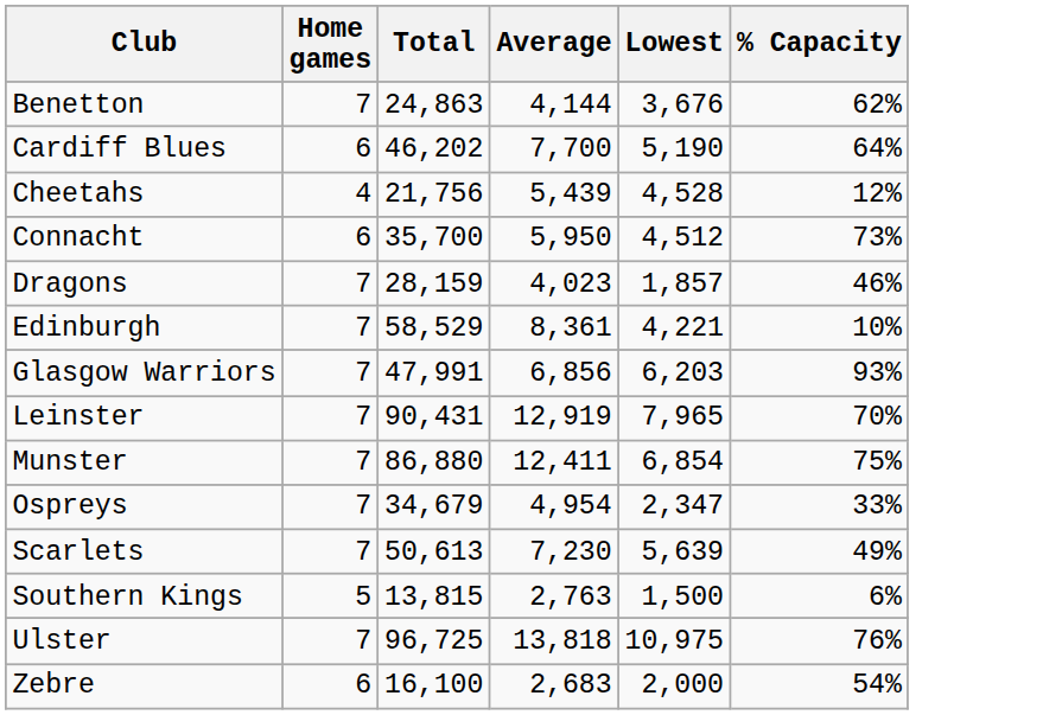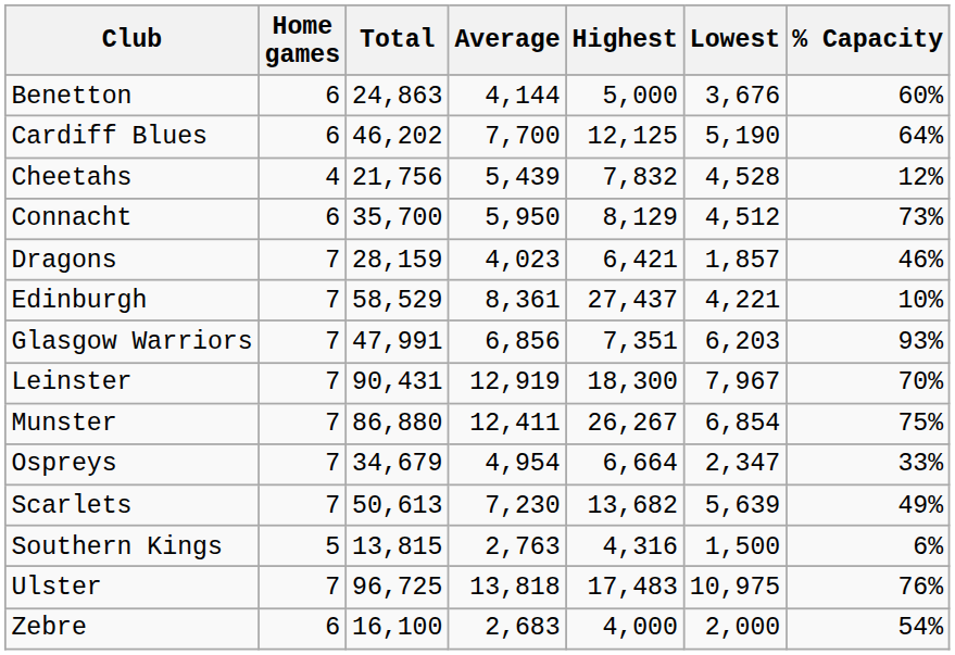+ column: Highest | 5,000 | 12,125 | 7,832 | 8,129 | 6,421 | 27,437 | 7,351 | 18,300 | 26,267 | 6,664 | 13,682 | 4,316 | 17,483 | 4,000
Benetton | Home games: 7 -> 6
Benetton | % Capacity: 62% -> 60%
Leinster | Lowest: 7,965 -> 7,967
